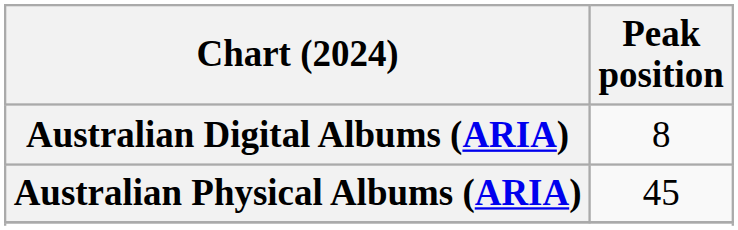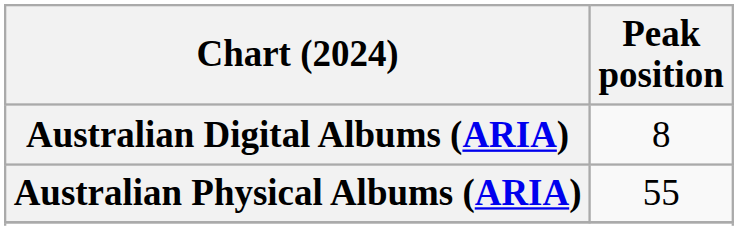Australian Physical Albums (ARIA) | Peak position: 45 -> 55
